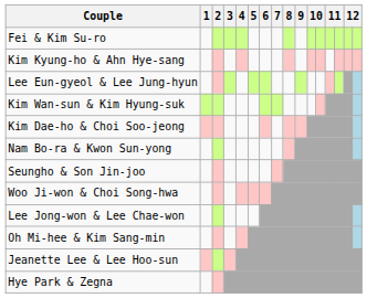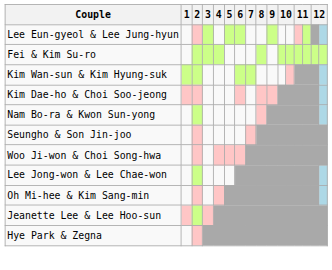rows swapped: Fei & Kim Su-ro <-> Lee Eun-gyeol & Lee Jung-hyun
- row: Kim Kyung-ho & Ahn Hye-sang
